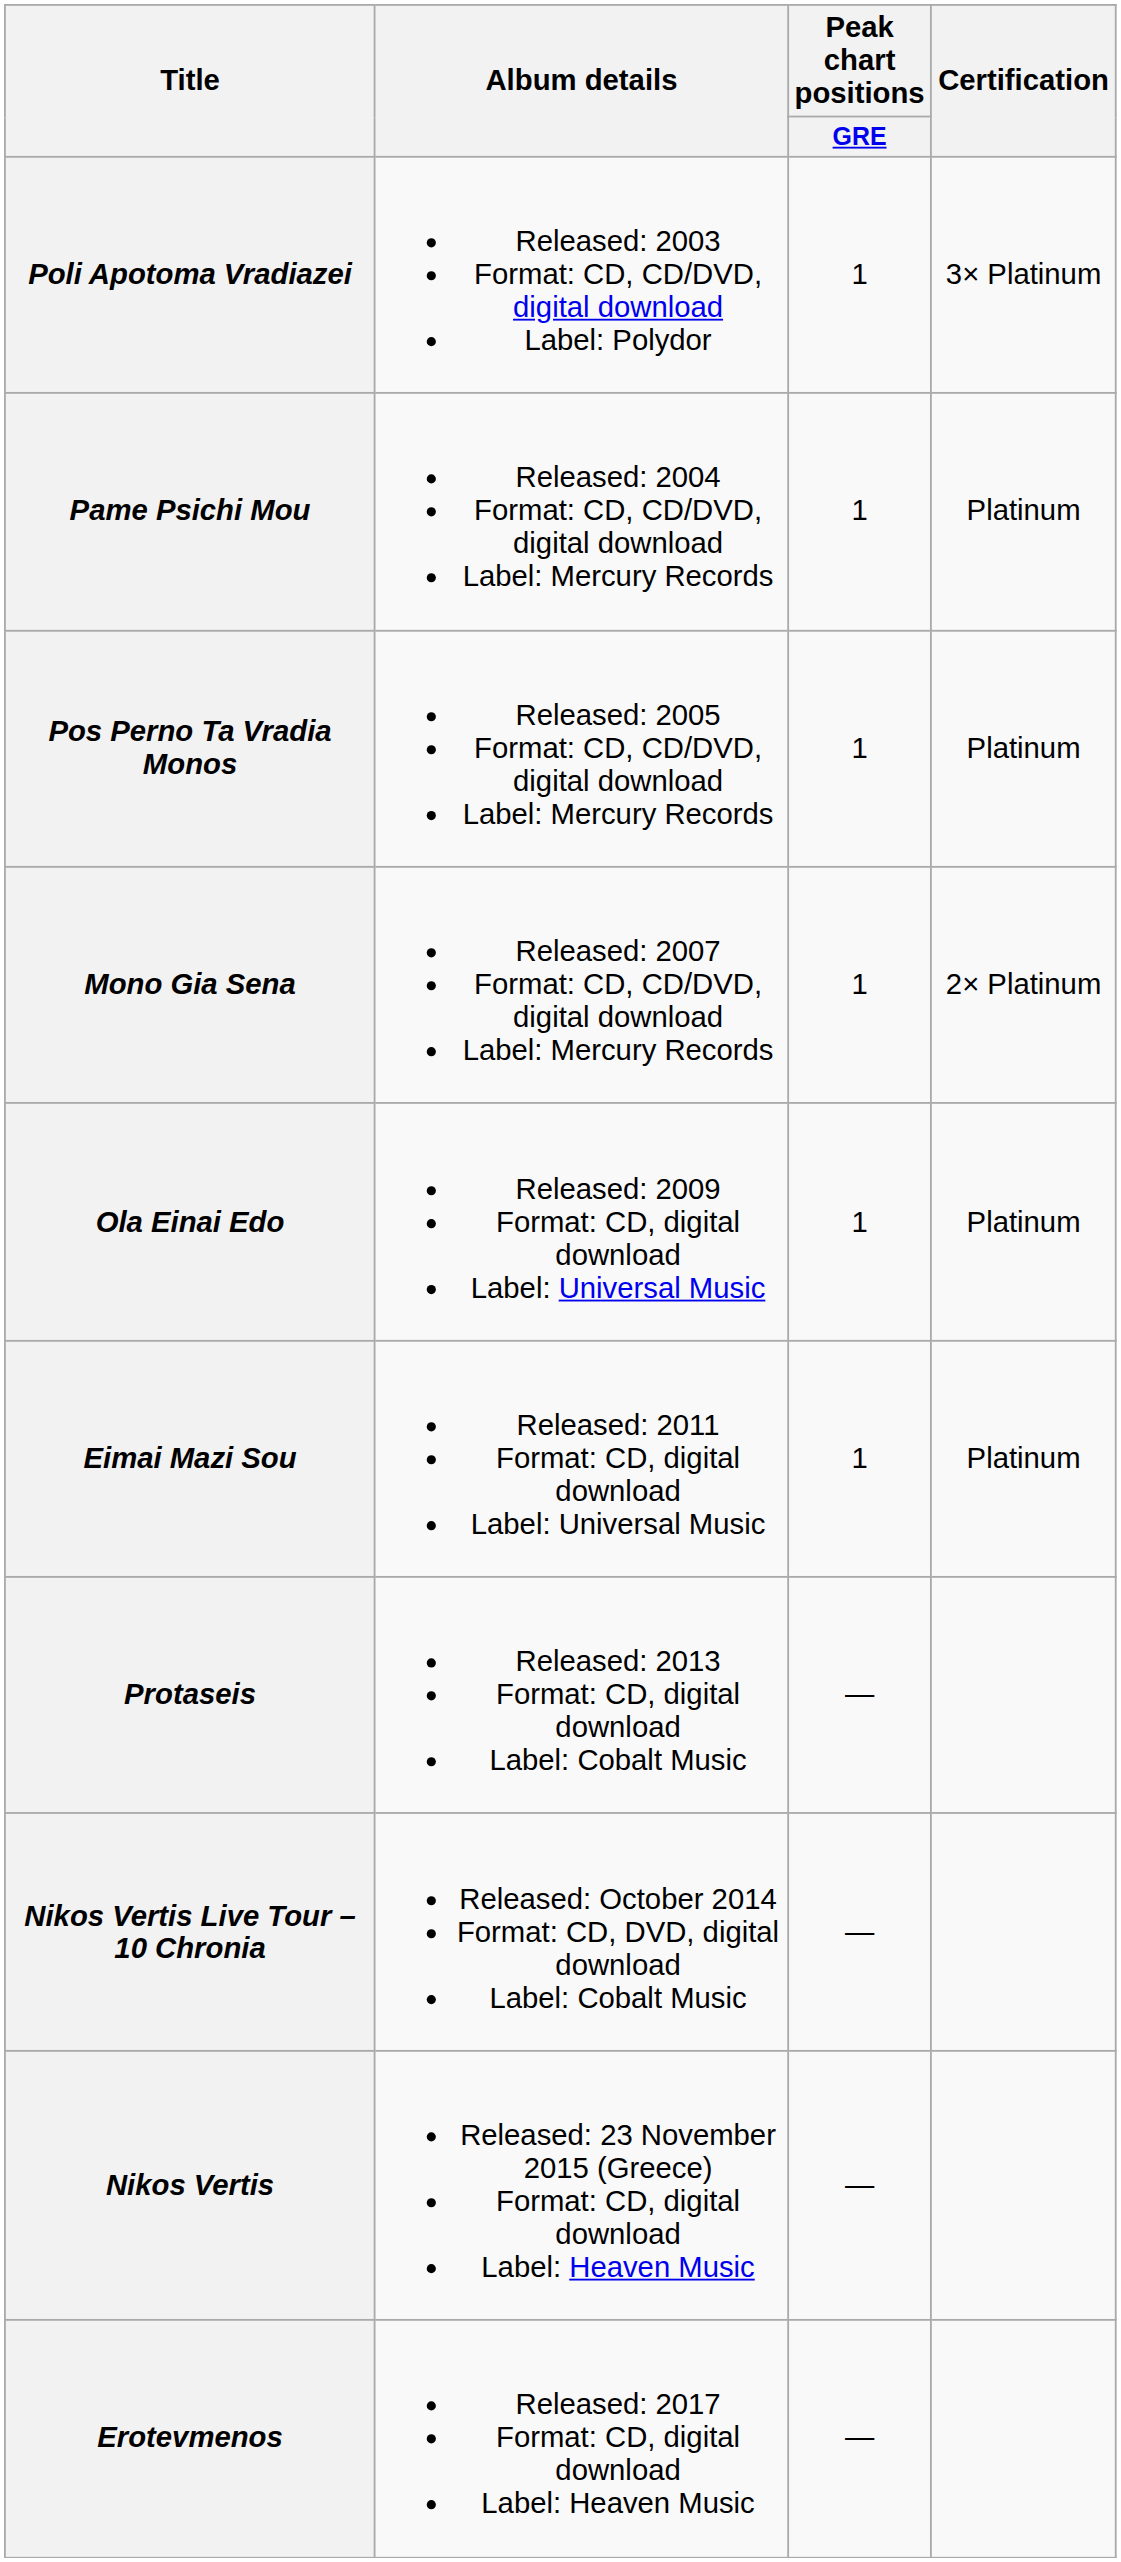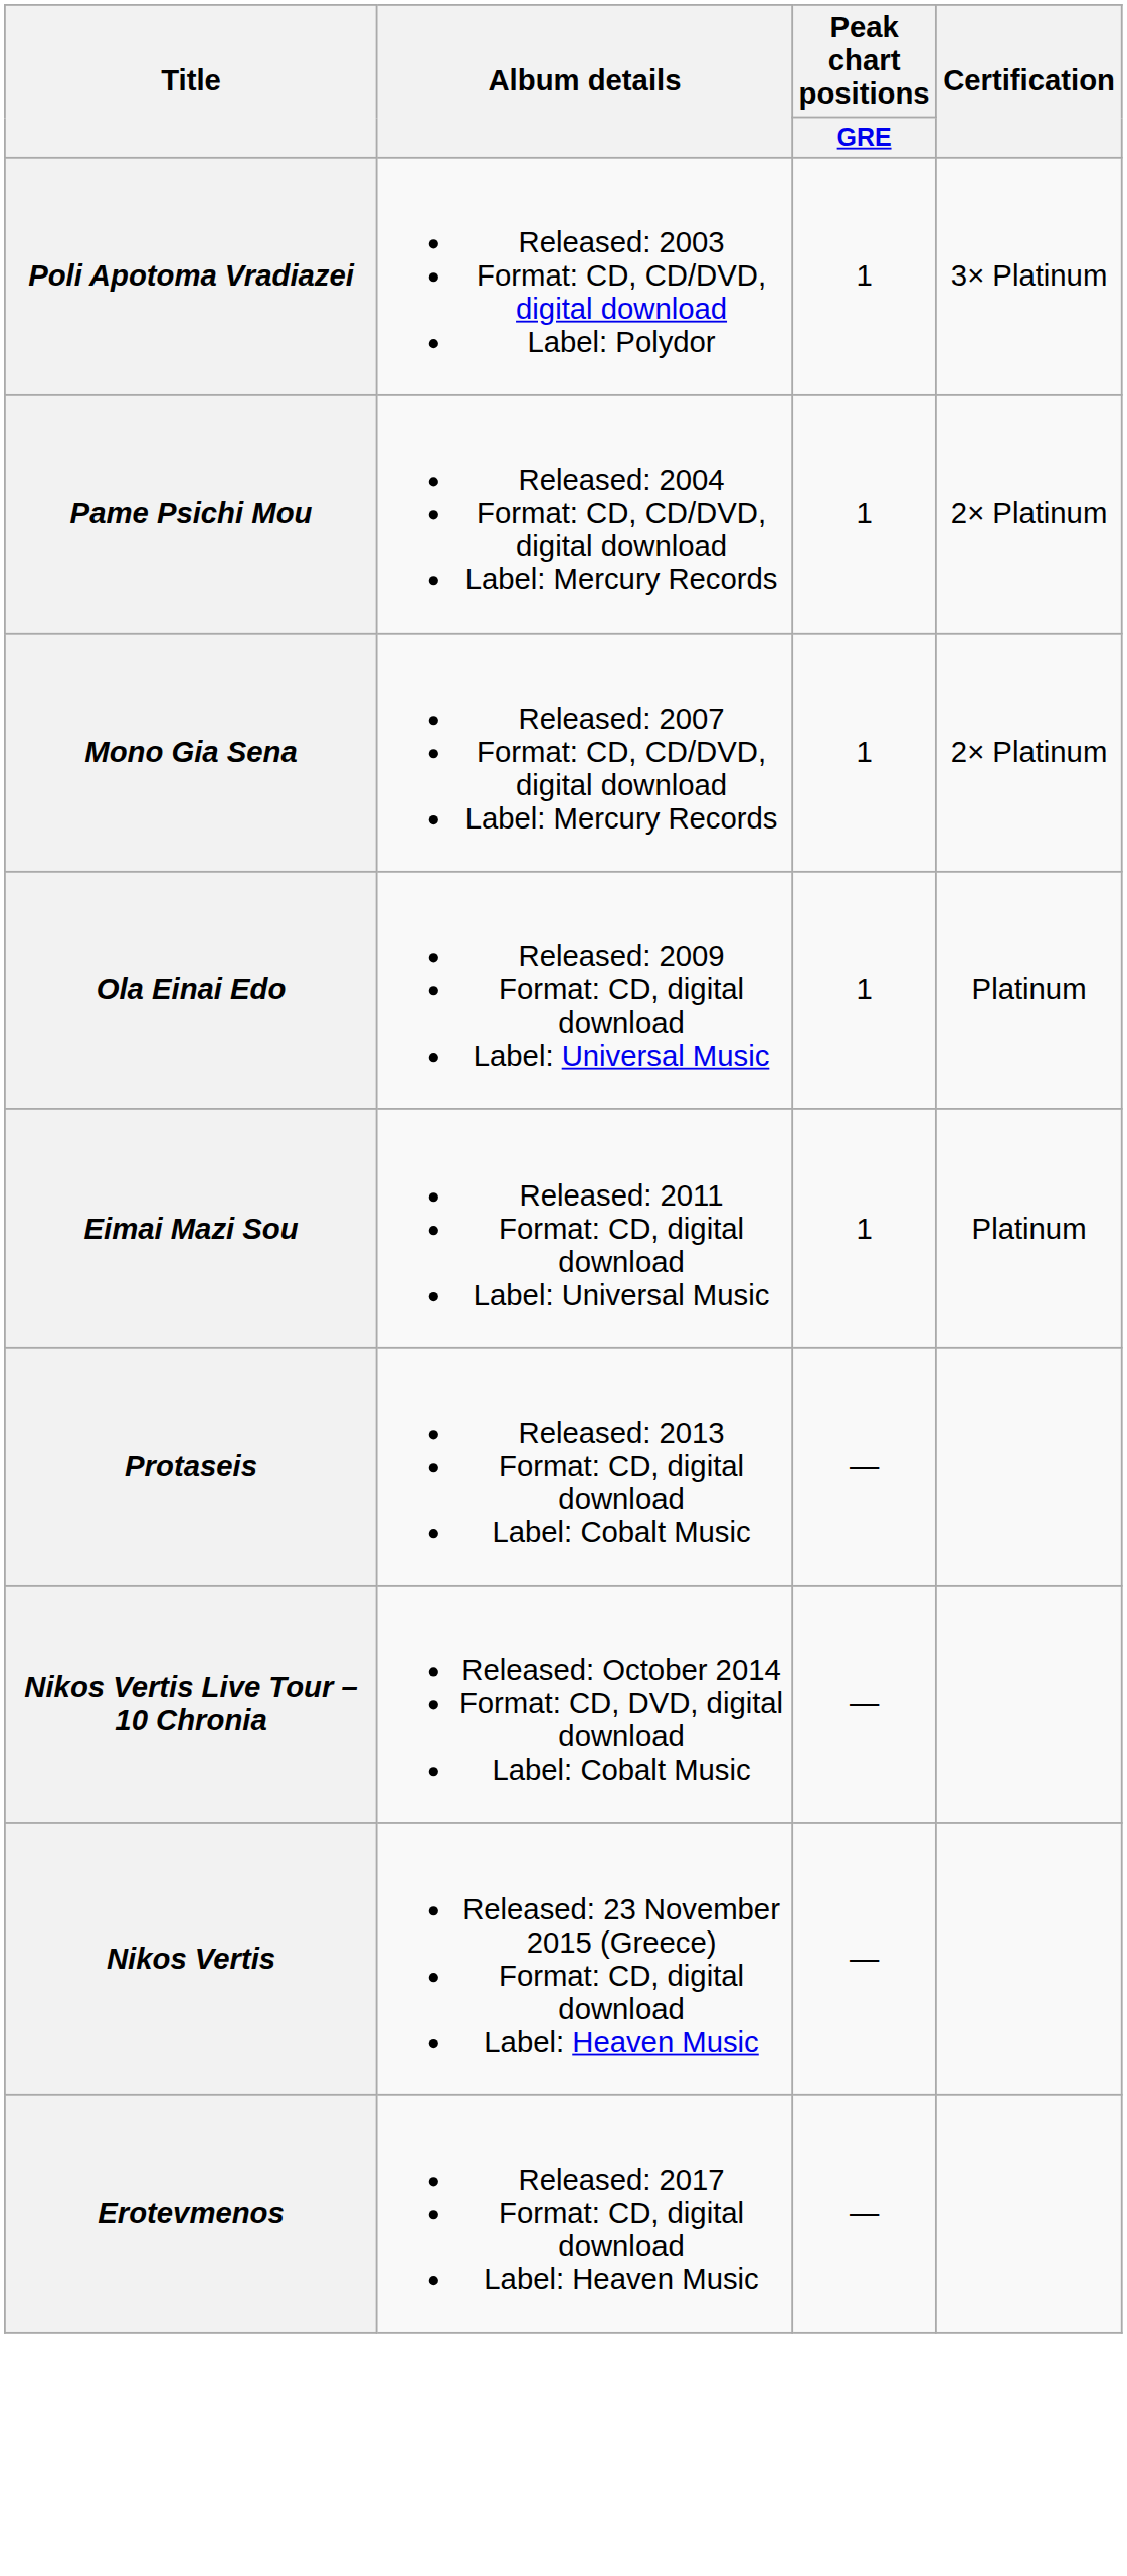Pame Psichi Mou | Certification: Platinum -> 2× Platinum
- row: Pos Perno Ta Vradia Monos | Released: 2005 Format: CD, CD/DVD, digital download Label: Mercury Records | 1 | Platinum
